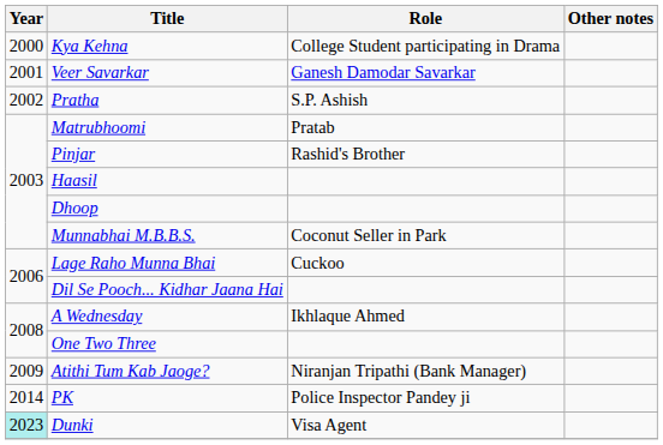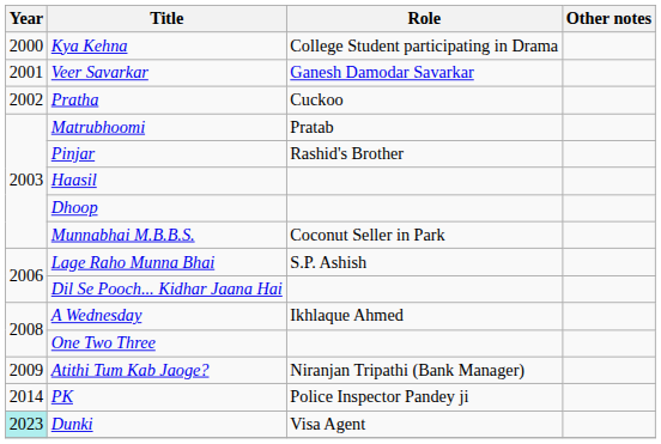Pratha | Role: S.P. Ashish -> Cuckoo
Lage Raho Munna Bhai | Role: Cuckoo -> S.P. Ashish
